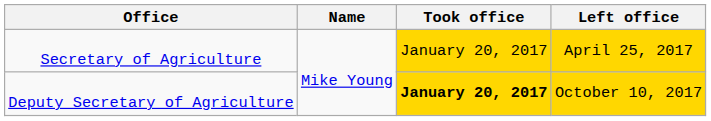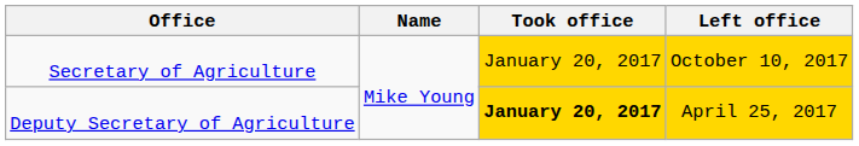Secretary of Agriculture | Left office: April 25, 2017 -> October 10, 2017
Deputy Secretary of Agriculture | Left office: October 10, 2017 -> April 25, 2017
